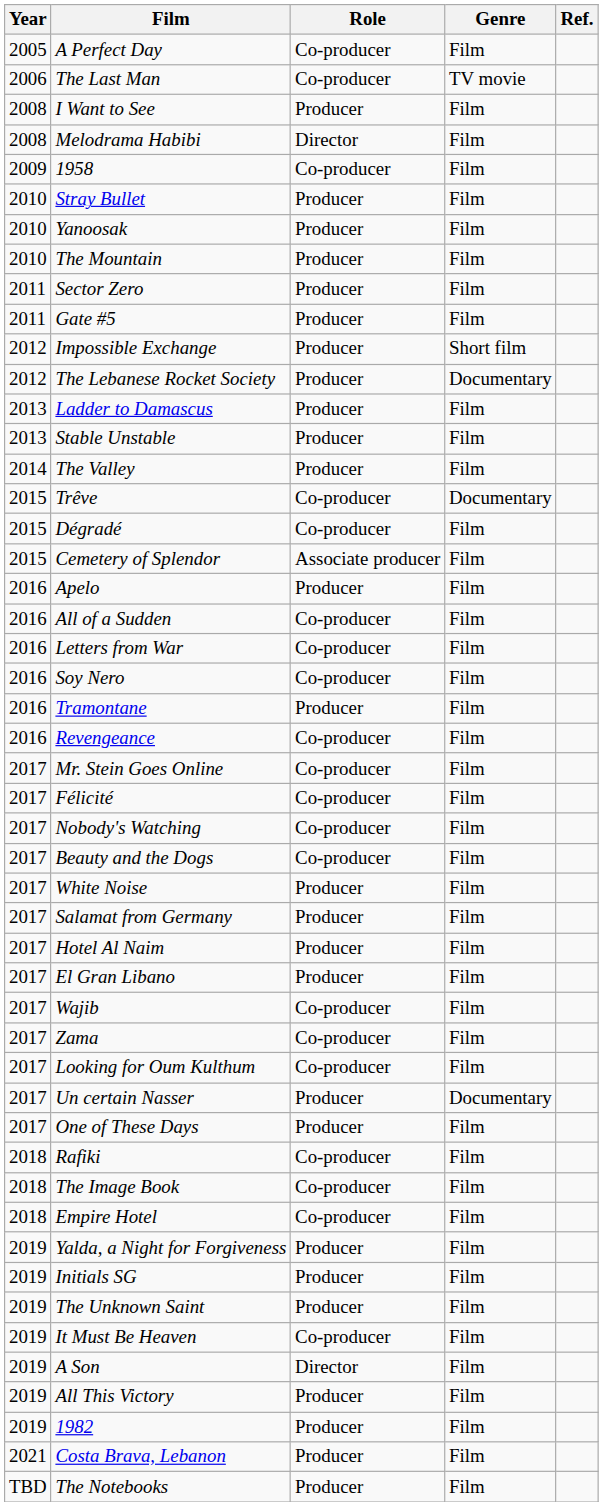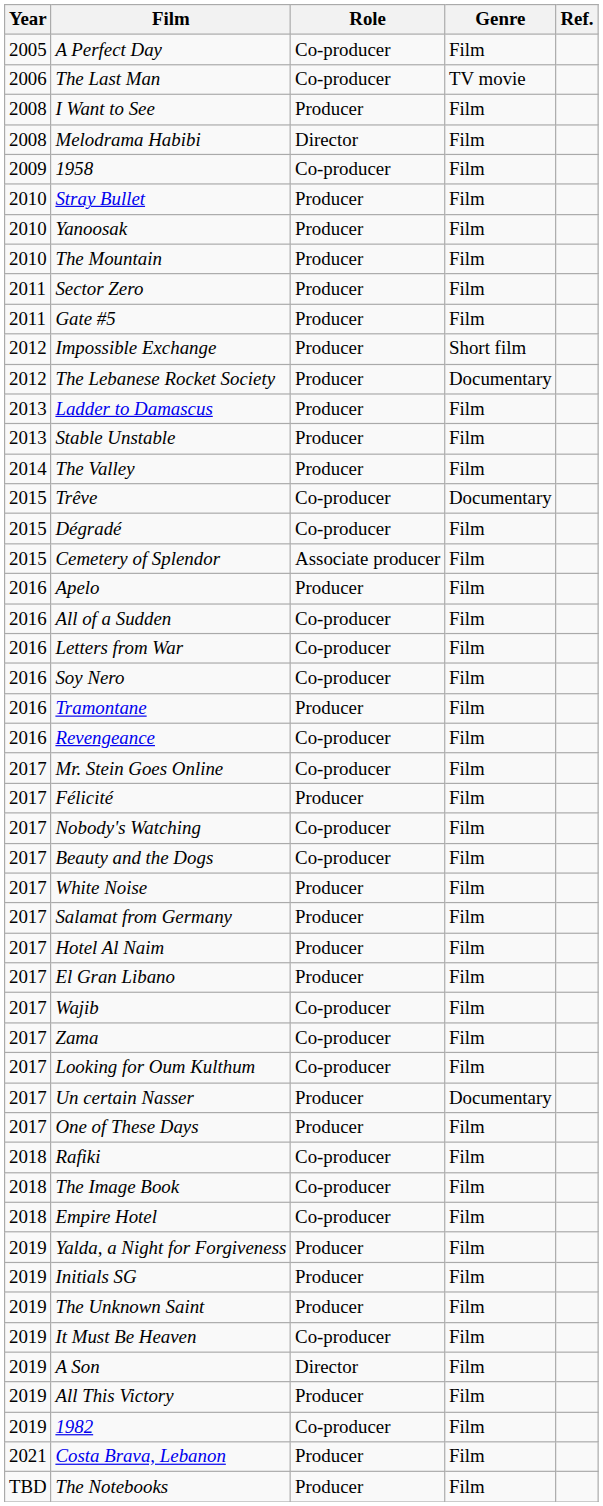Félicité | Role: Co-producer -> Producer
1982 | Role: Producer -> Co-producer
